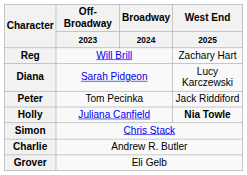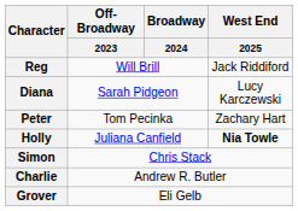Reg | West End / 2025: Zachary Hart -> Jack Riddiford
Peter | West End / 2025: Jack Riddiford -> Zachary Hart
